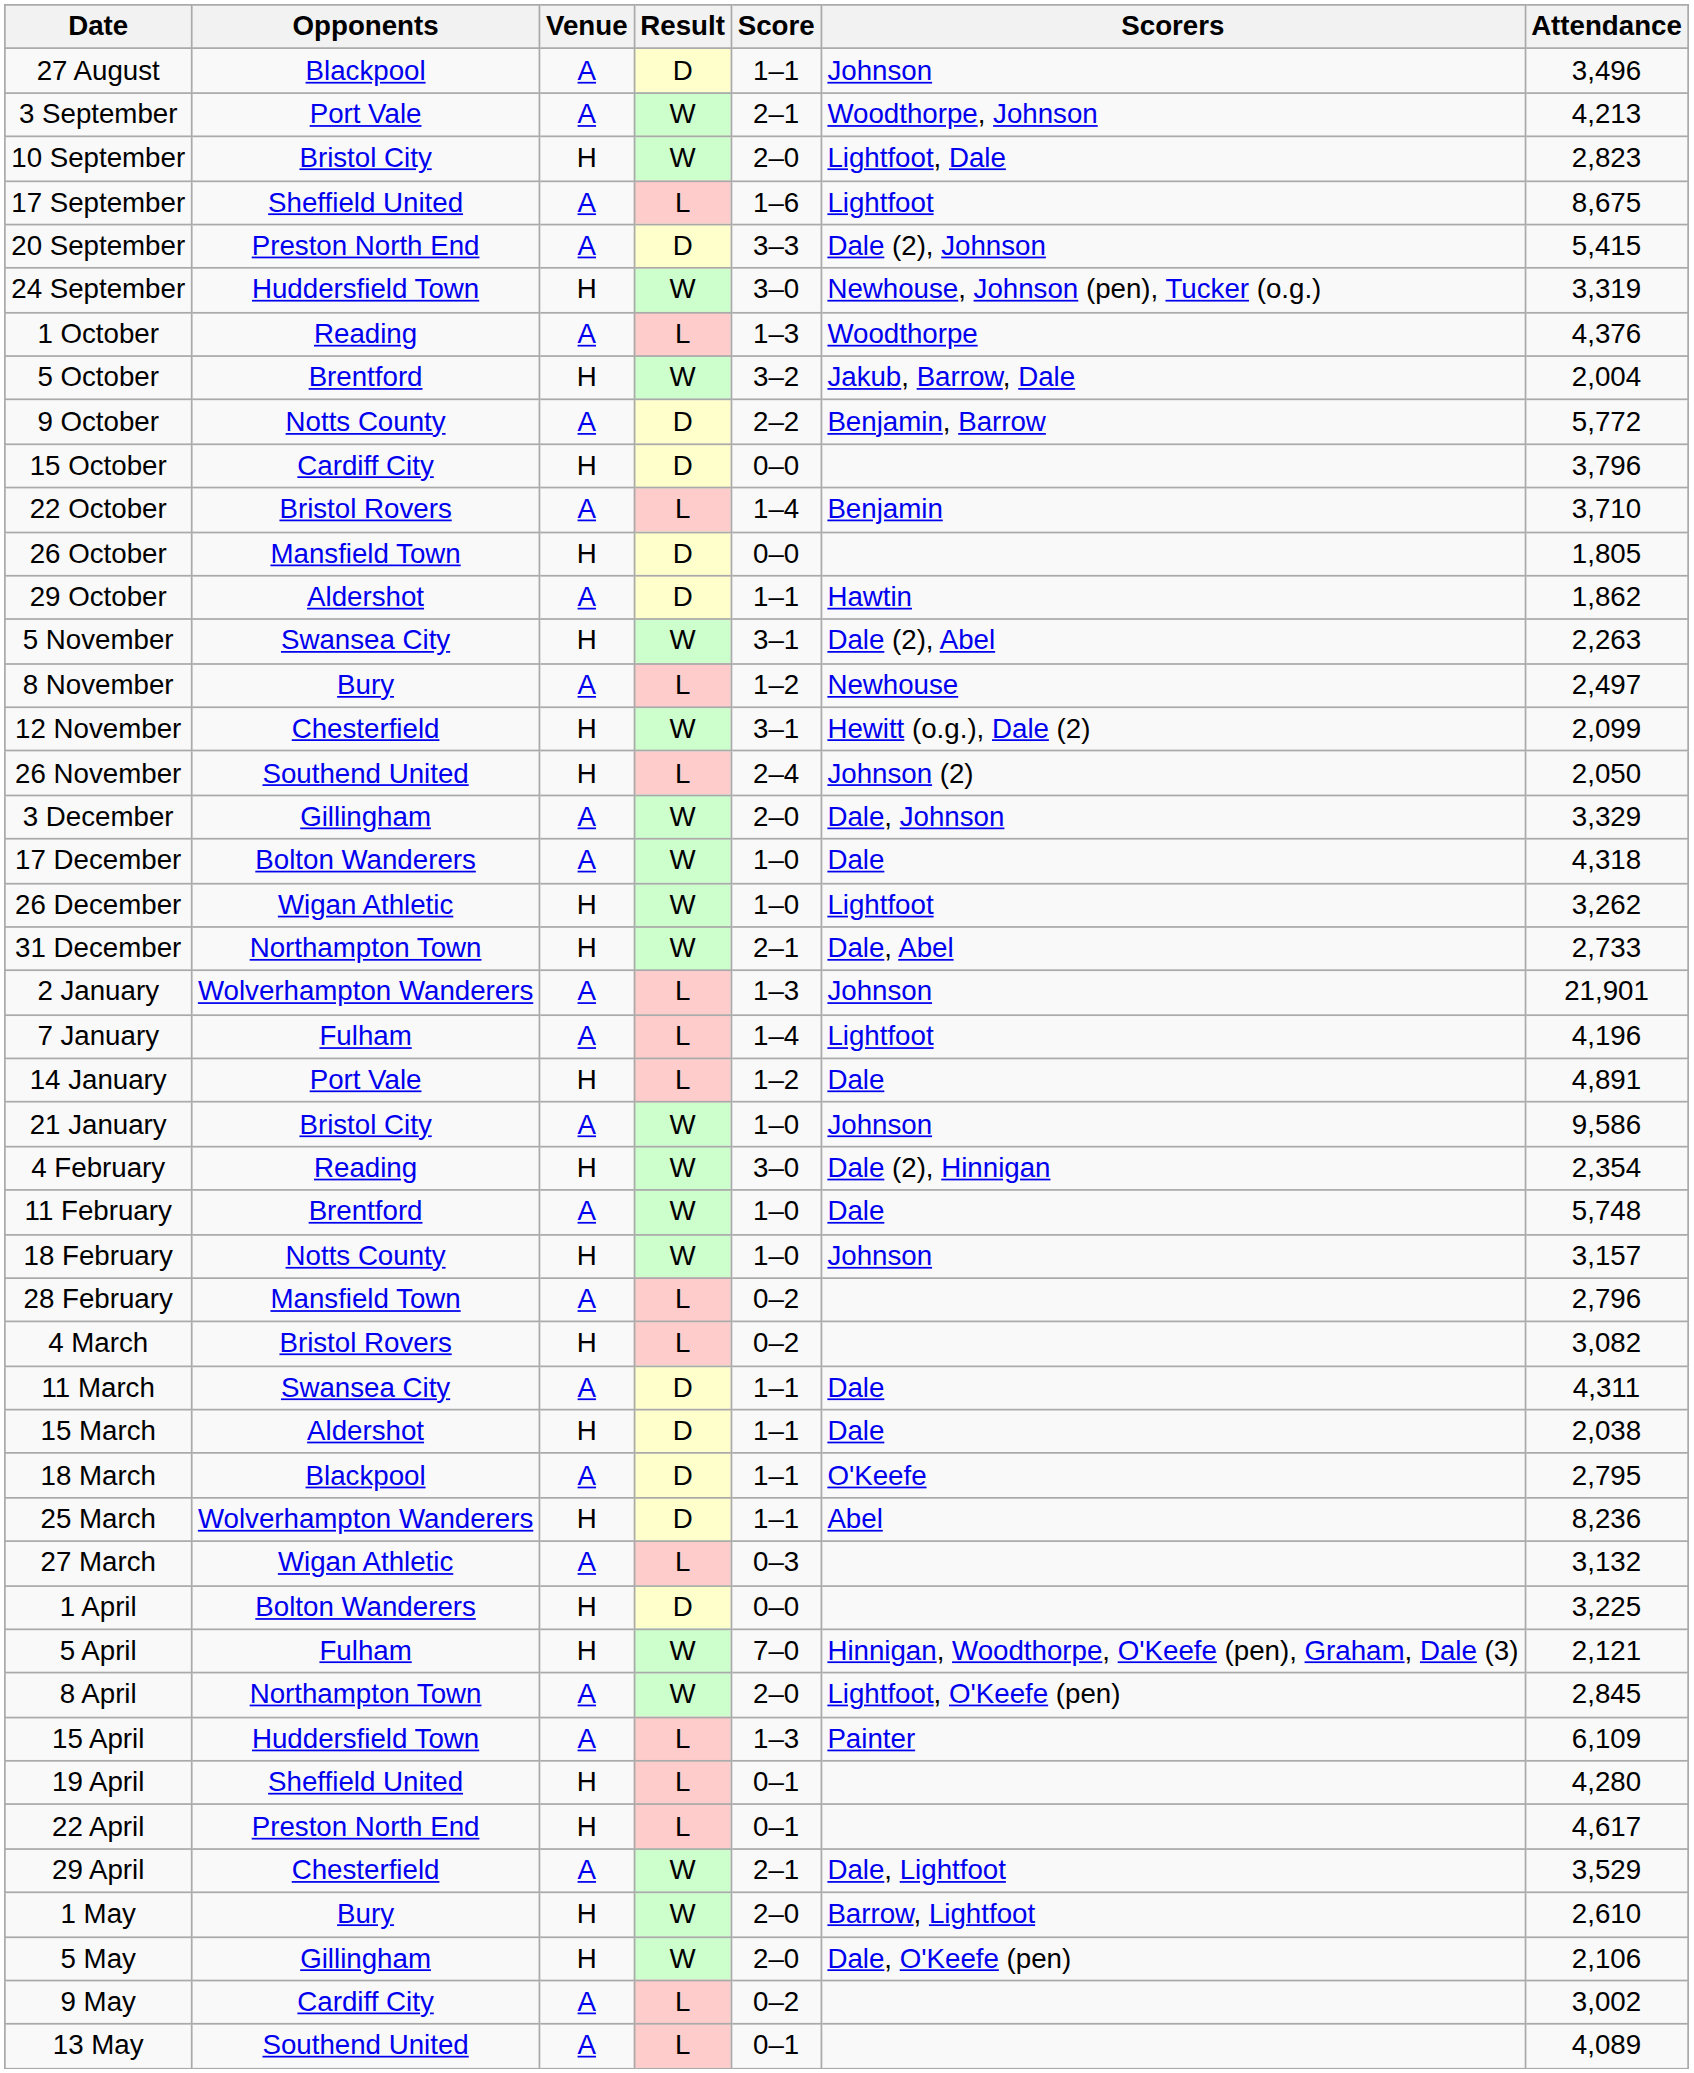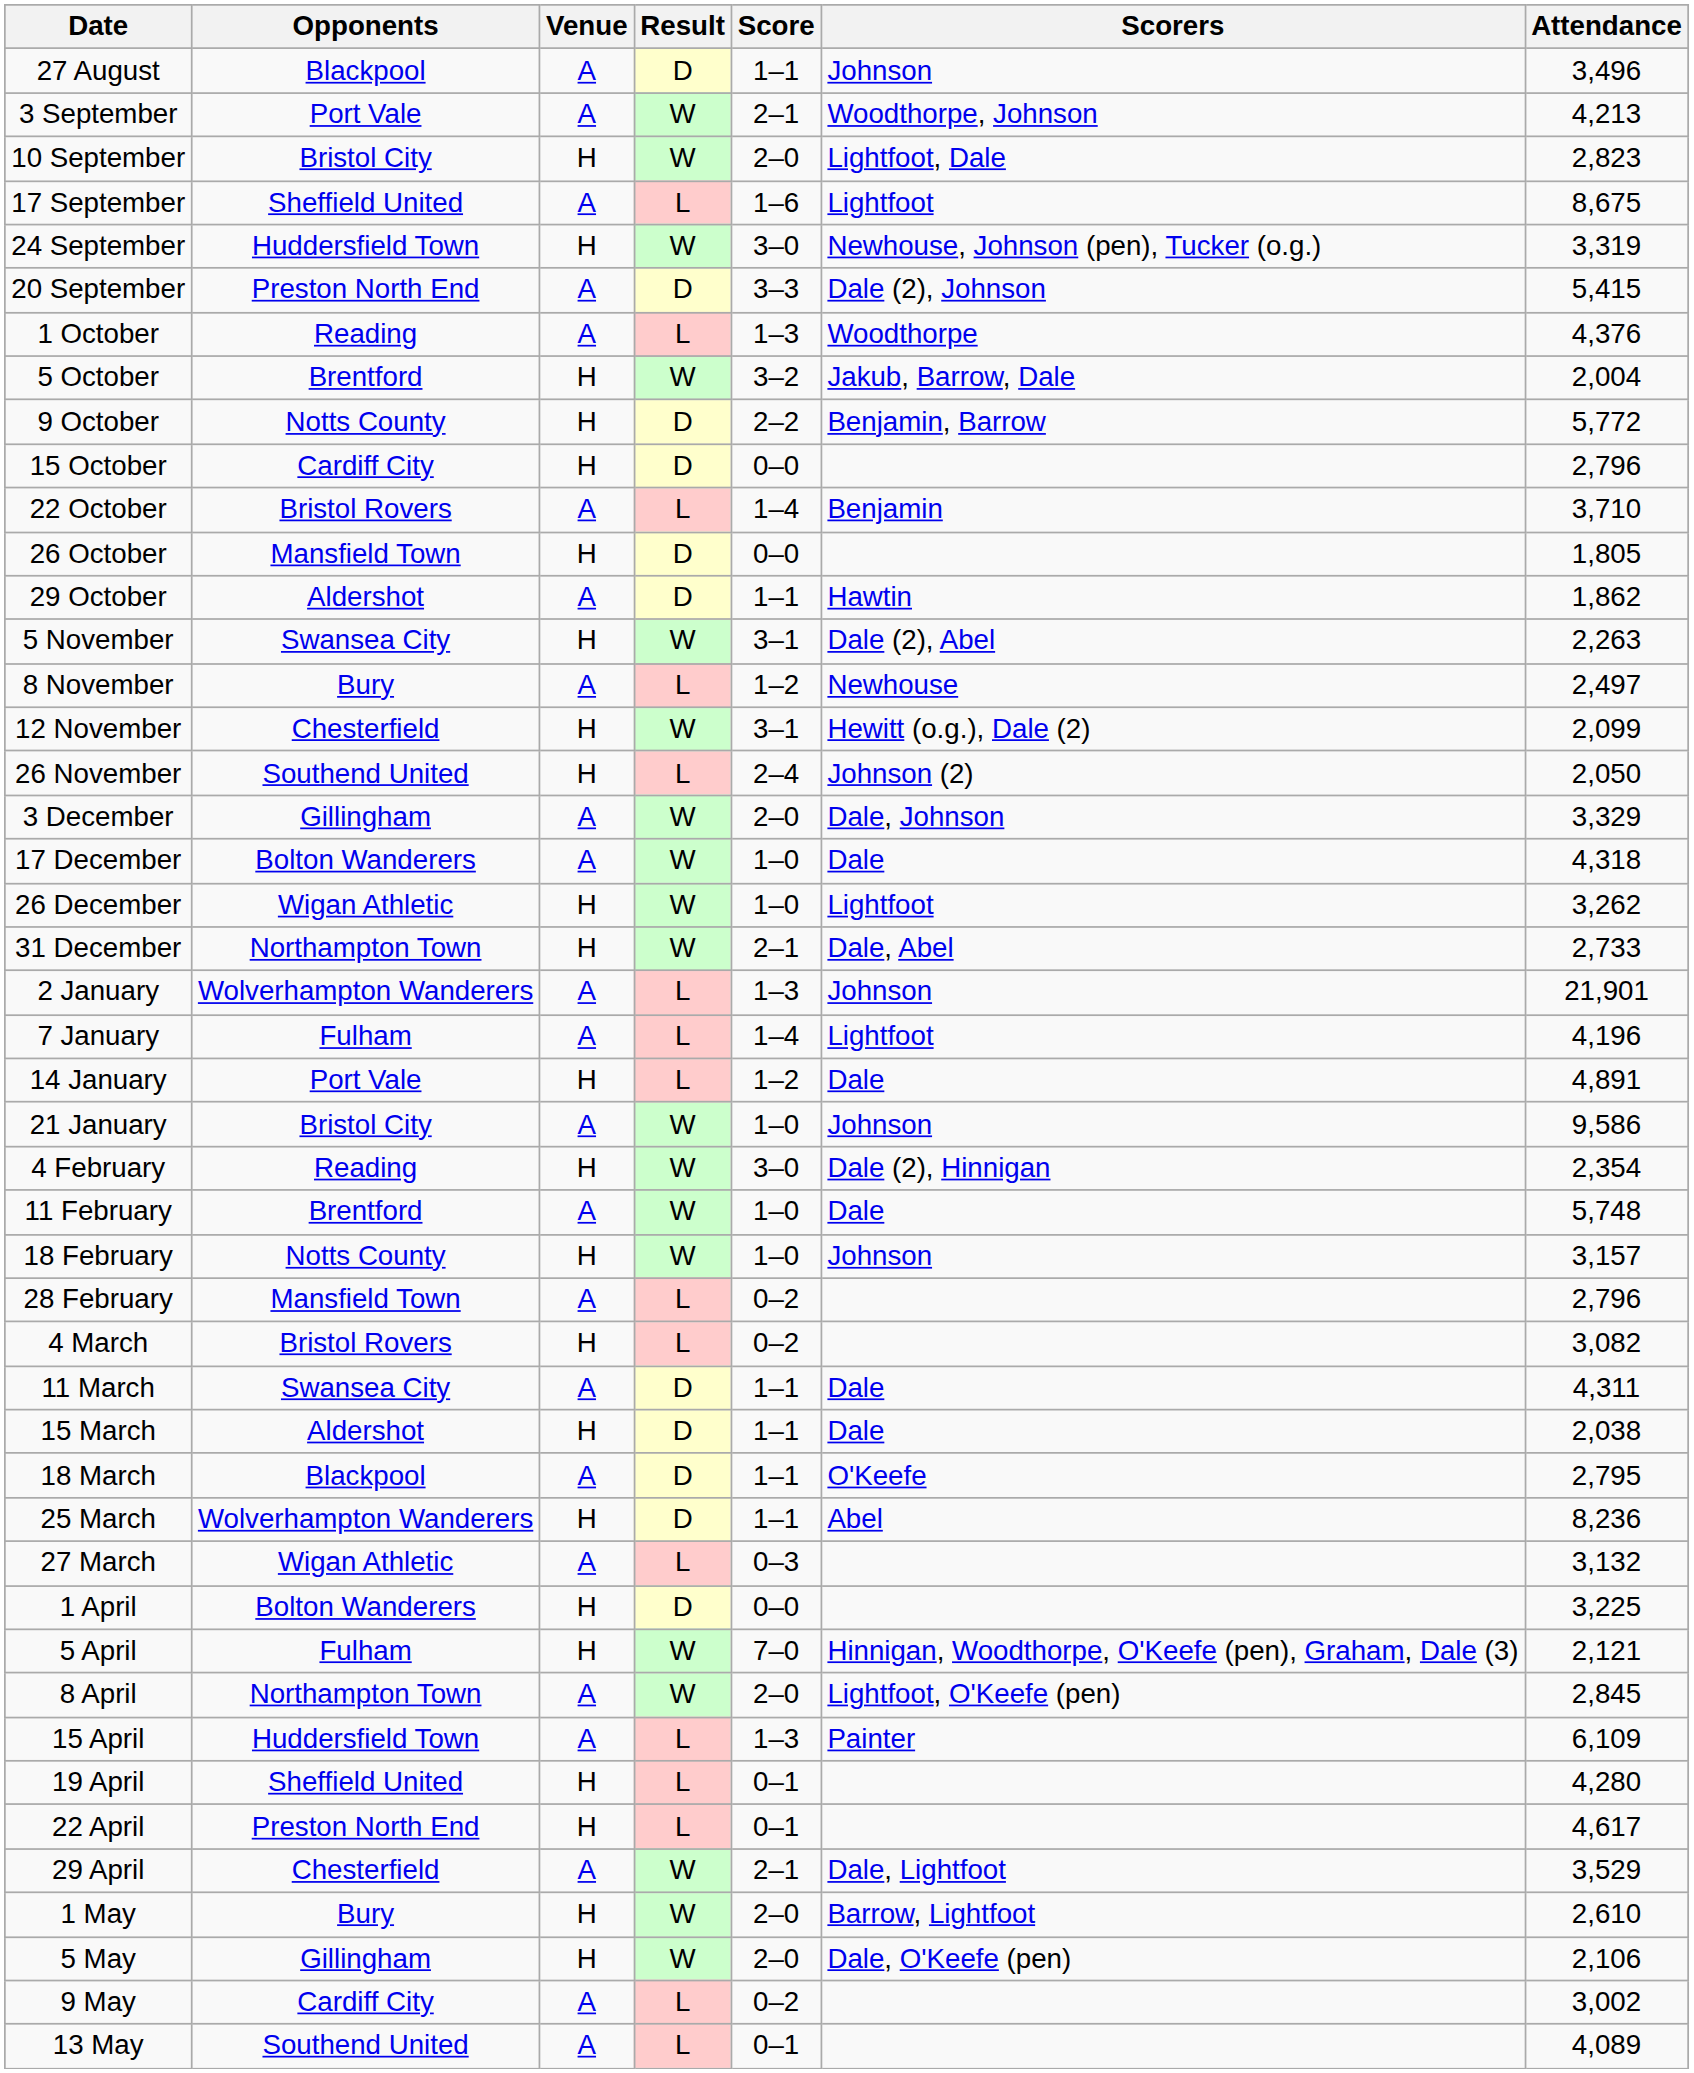rows swapped: 20 September <-> 24 September
9 October | Venue: A -> H
15 October | Attendance: 3,796 -> 2,796
